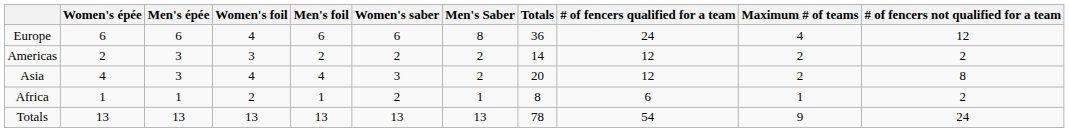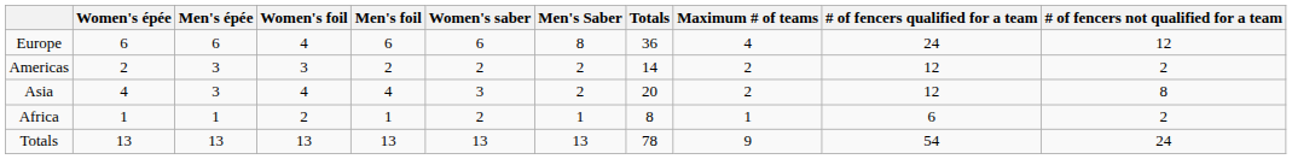columns swapped: Maximum # of teams <-> # of fencers qualified for a team
